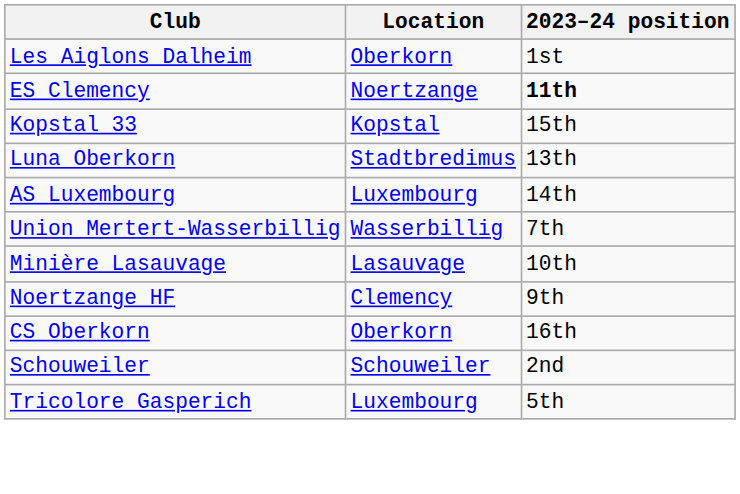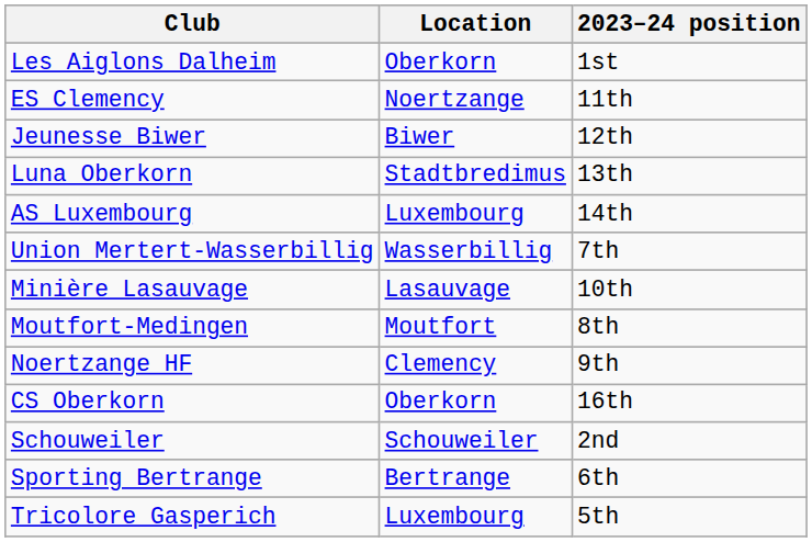ES Clemency | 2023–24 position: bold -> normal
+ row: Jeunesse Biwer | Biwer | 12th
- row: Kopstal 33 | Kopstal | 15th
+ row: Moutfort-Medingen | Moutfort | 8th
+ row: Sporting Bertrange | Bertrange | 6th
